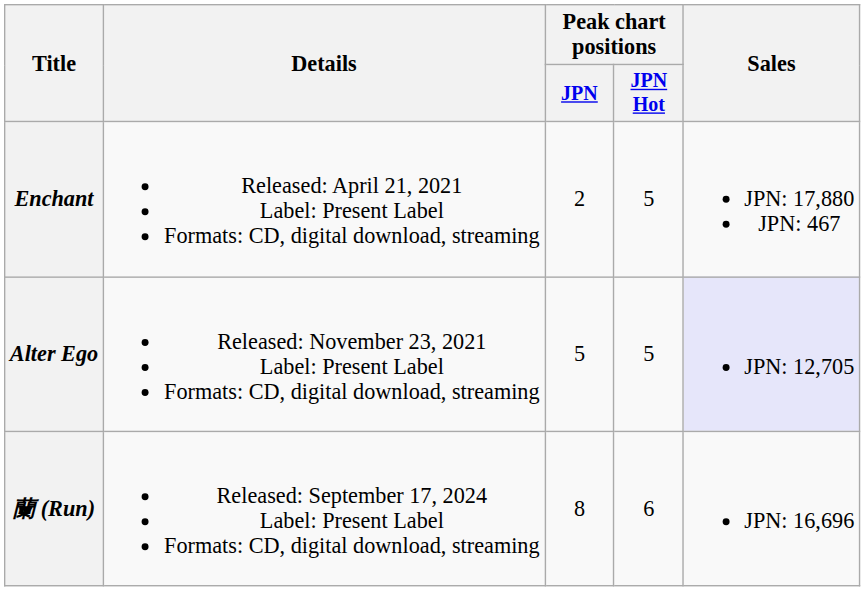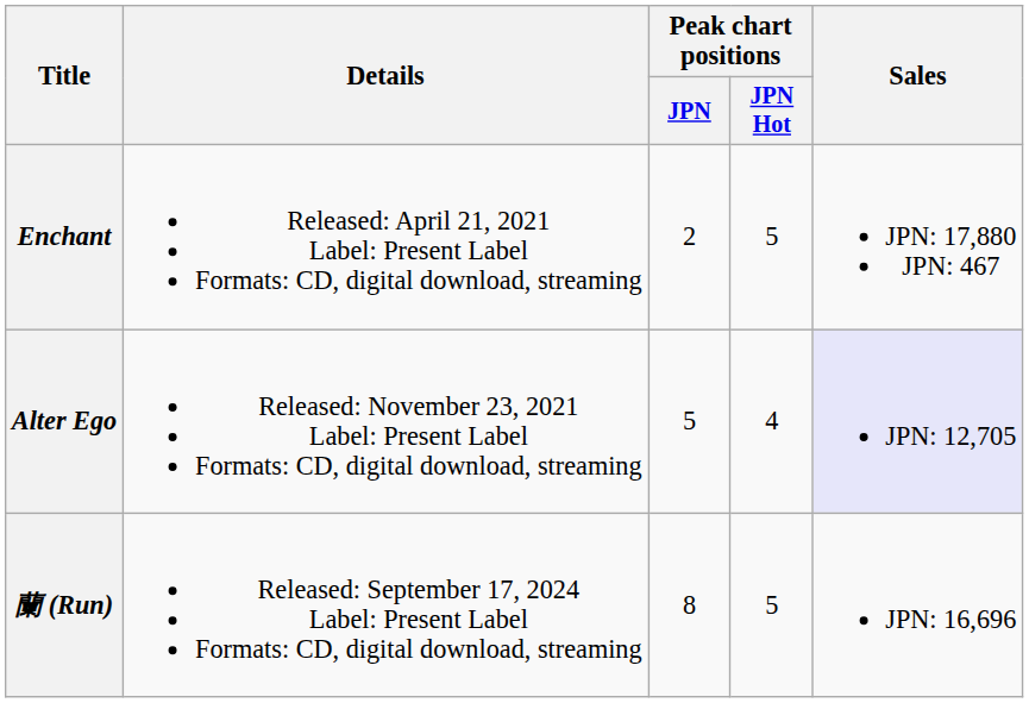Alter Ego | Peak chart positions / JPN Hot: 5 -> 4
蘭 (Run) | Peak chart positions / JPN Hot: 6 -> 5
